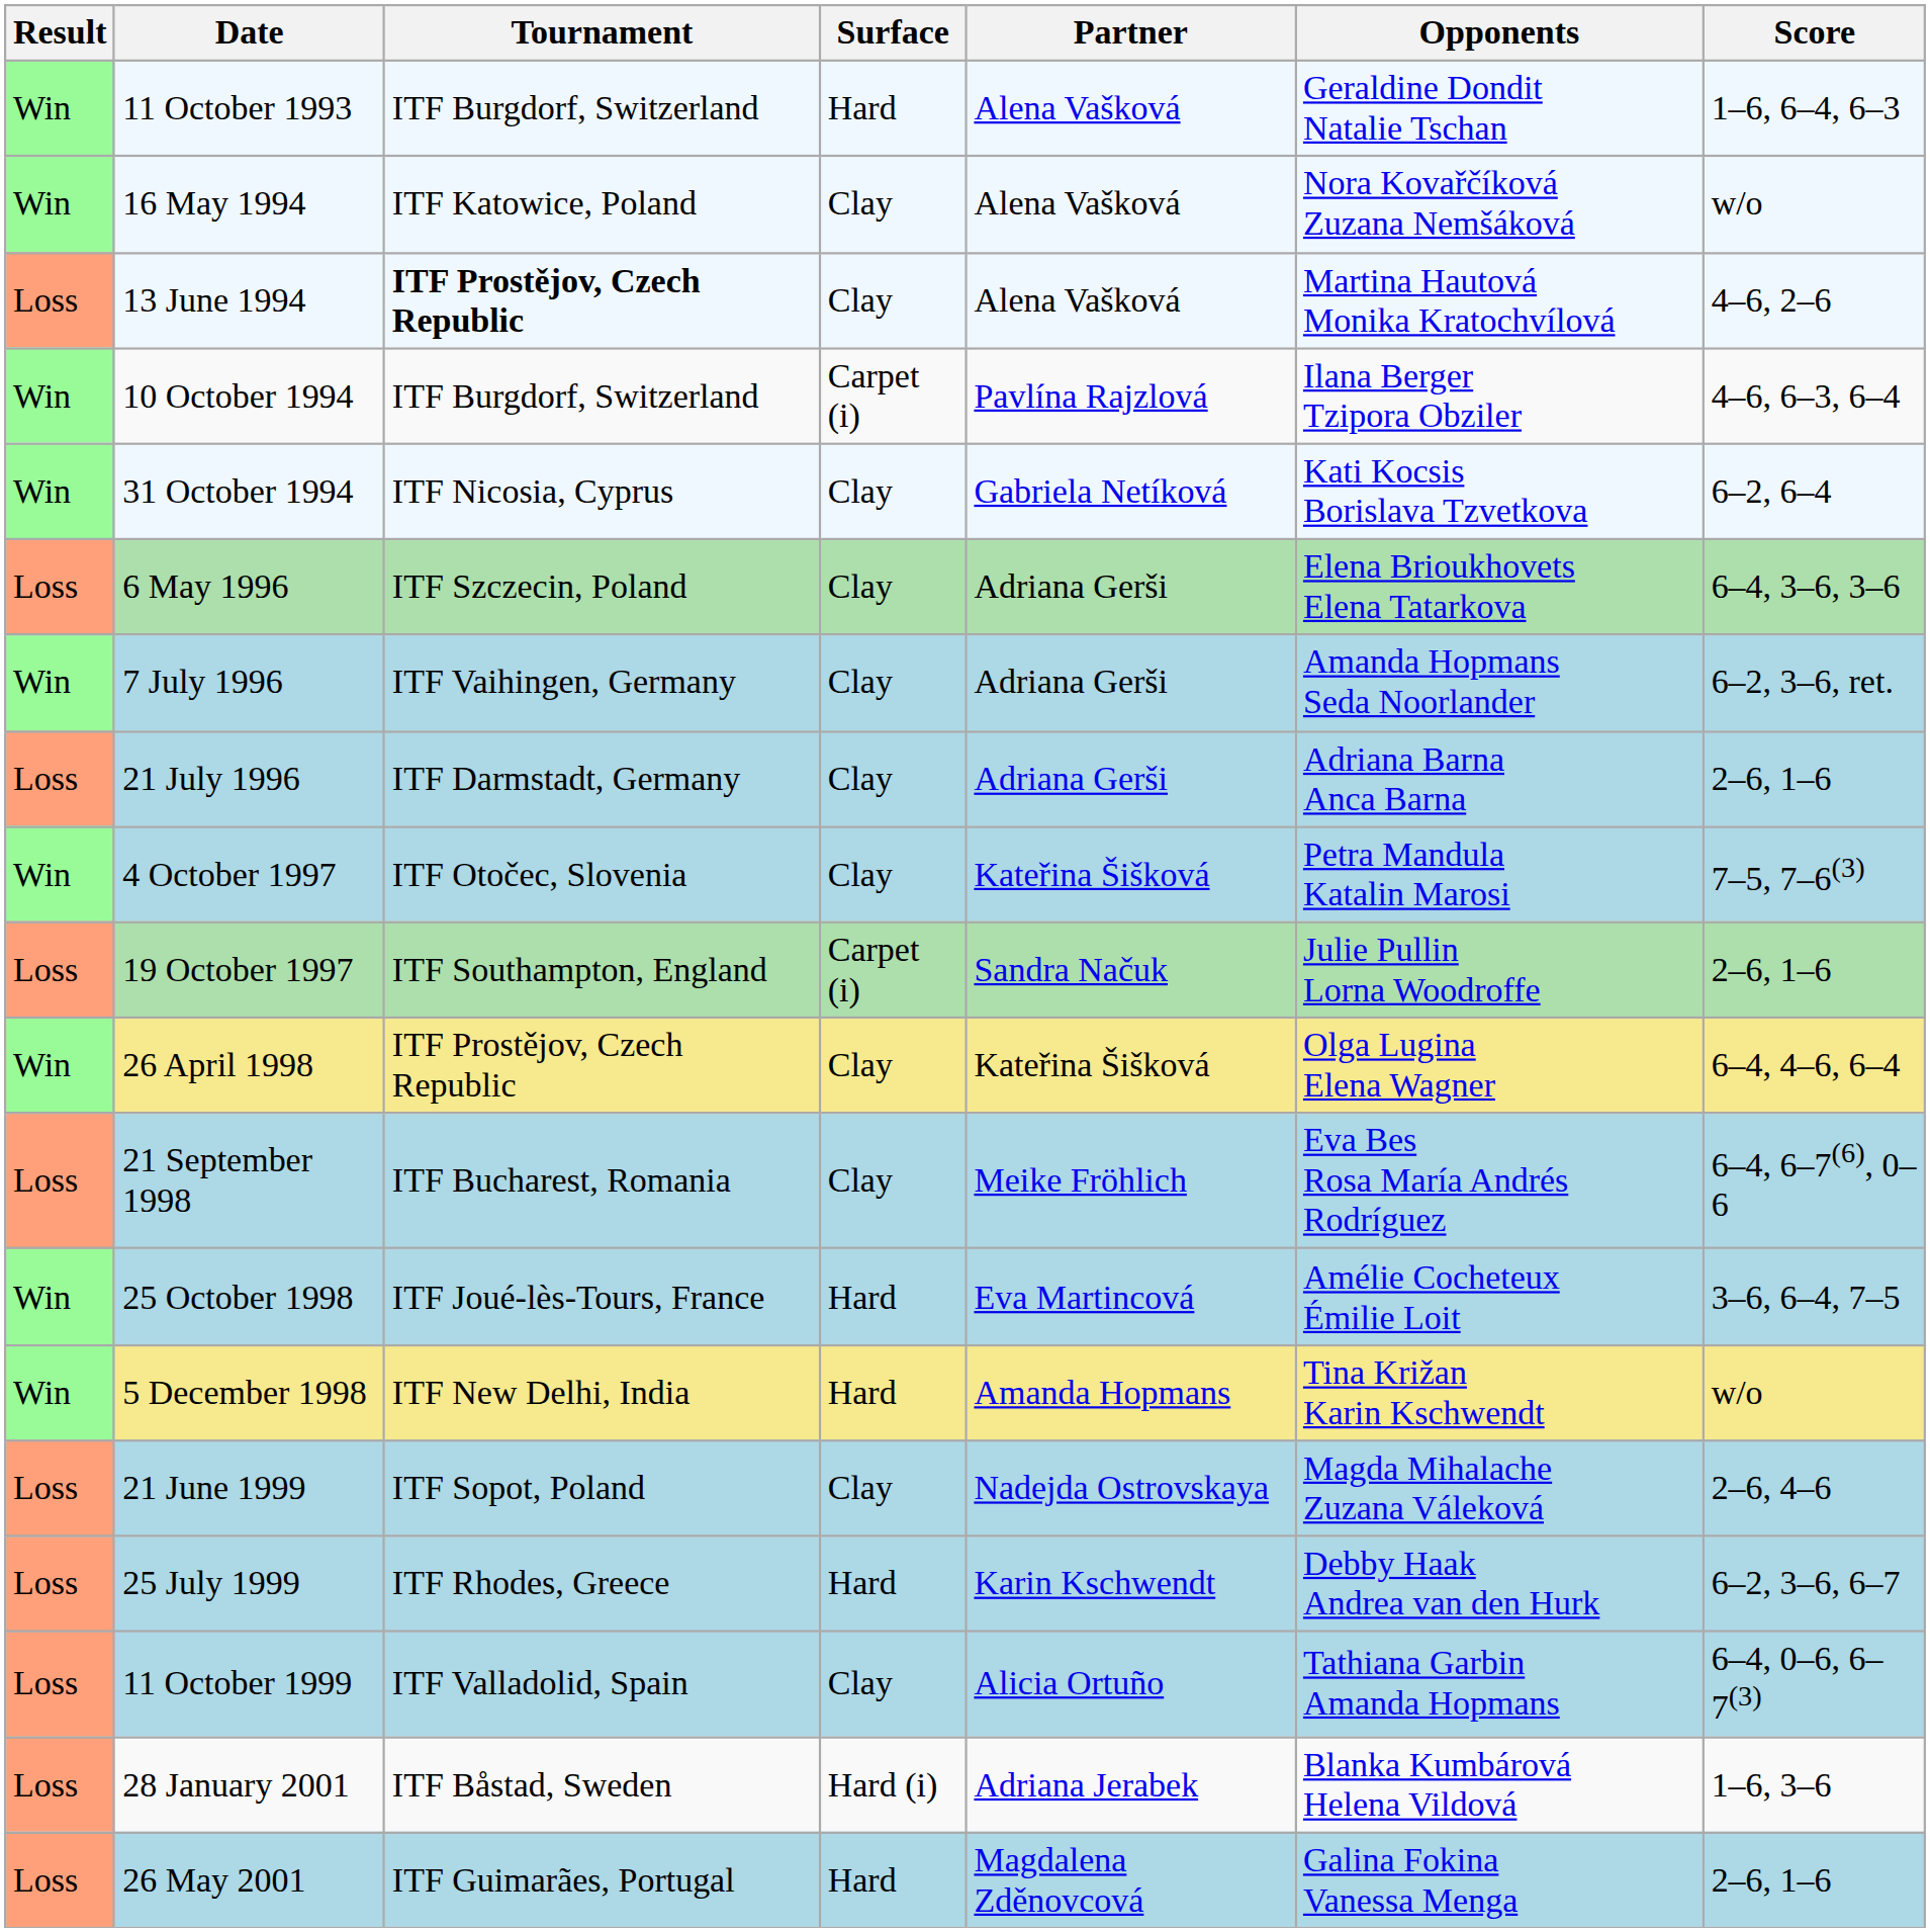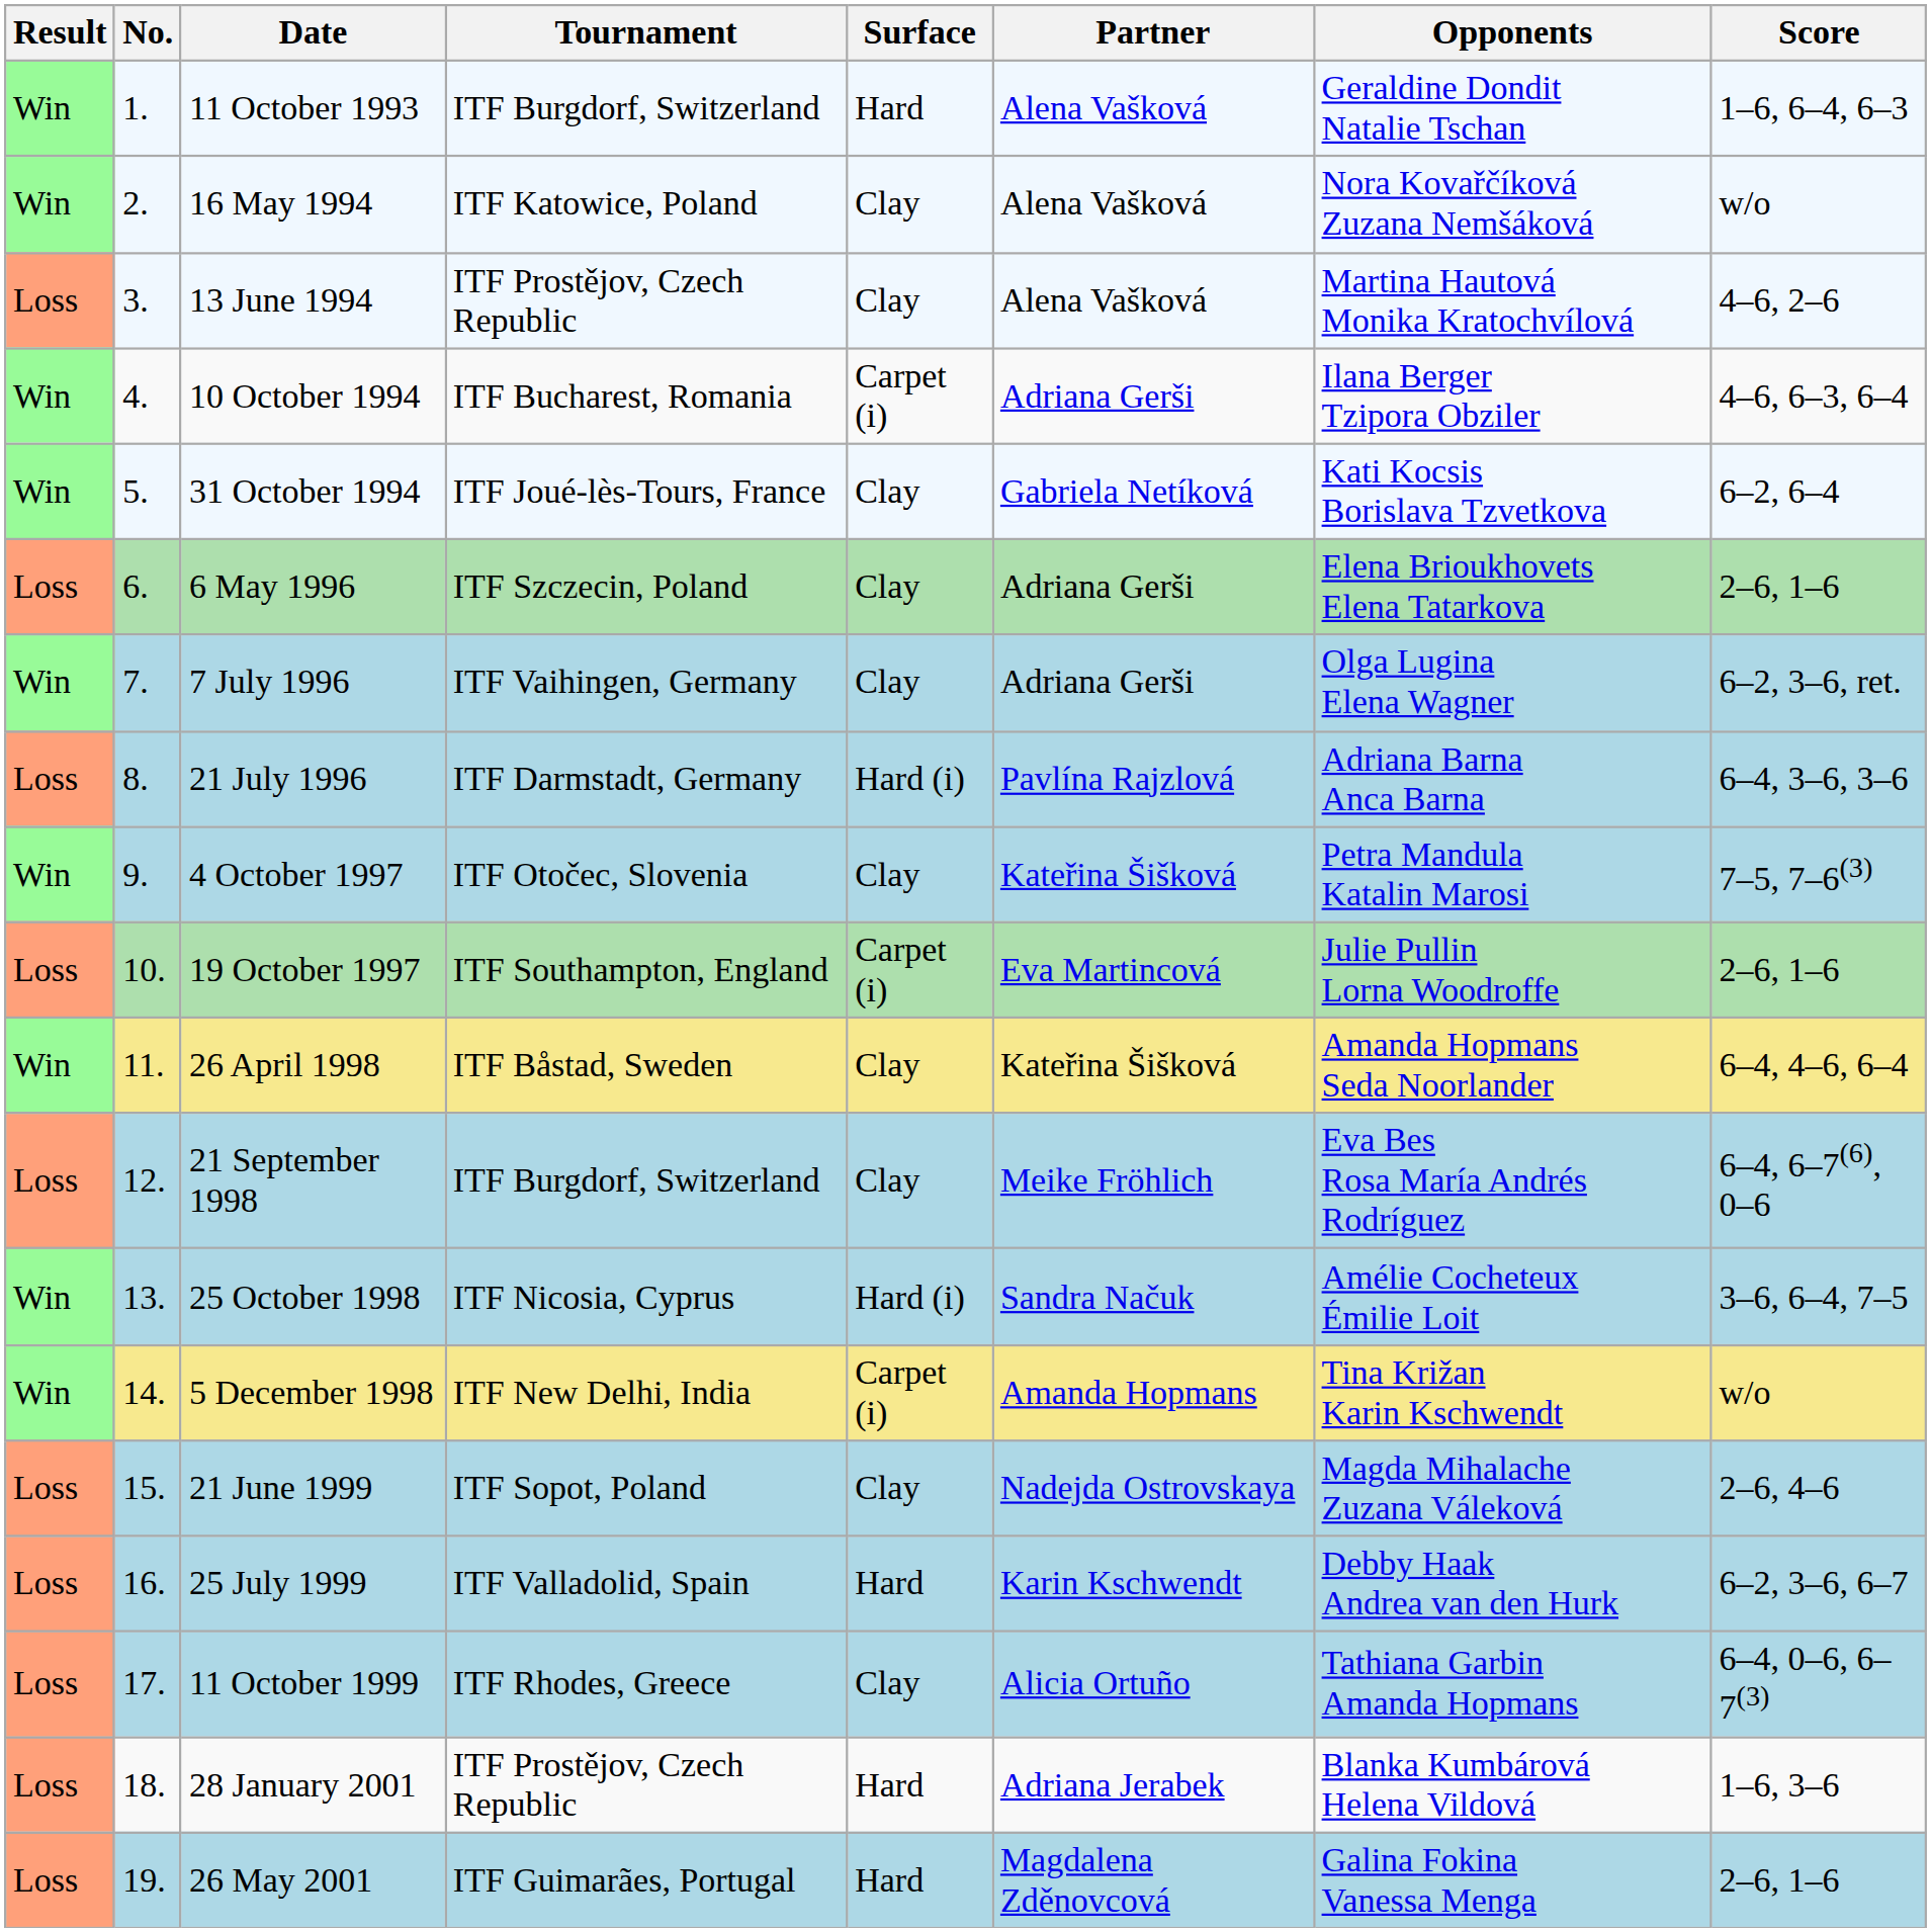+ column: No. | 1. | 2. | 3. | 4. | 5. | 6. | 7. | 8. | 9. | 10. | 11. | 12. | 13. | 14. | 15. | 16. | 17. | 18. | 19.
13 June 1994 | Tournament: bold -> normal
10 October 1994 | Tournament: ITF Burgdorf, Switzerland -> ITF Bucharest, Romania
10 October 1994 | Partner: Pavlína Rajzlová -> Adriana Gerši
31 October 1994 | Tournament: ITF Nicosia, Cyprus -> ITF Joué-lès-Tours, France
6 May 1996 | Score: 6–4, 3–6, 3–6 -> 2–6, 1–6
7 July 1996 | Opponents: Amanda Hopmans Seda Noorlander -> Olga Lugina Elena Wagner
21 July 1996 | Surface: Clay -> Hard (i)
21 July 1996 | Partner: Adriana Gerši -> Pavlína Rajzlová
21 July 1996 | Score: 2–6, 1–6 -> 6–4, 3–6, 3–6
19 October 1997 | Partner: Sandra Načuk -> Eva Martincová
26 April 1998 | Tournament: ITF Prostějov, Czech Republic -> ITF Båstad, Sweden
26 April 1998 | Opponents: Olga Lugina Elena Wagner -> Amanda Hopmans Seda Noorlander
21 September 1998 | Tournament: ITF Bucharest, Romania -> ITF Burgdorf, Switzerland
25 October 1998 | Tournament: ITF Joué-lès-Tours, France -> ITF Nicosia, Cyprus
25 October 1998 | Surface: Hard -> Hard (i)
25 October 1998 | Partner: Eva Martincová -> Sandra Načuk
5 December 1998 | Surface: Hard -> Carpet (i)
25 July 1999 | Tournament: ITF Rhodes, Greece -> ITF Valladolid, Spain
11 October 1999 | Tournament: ITF Valladolid, Spain -> ITF Rhodes, Greece
28 January 2001 | Tournament: ITF Båstad, Sweden -> ITF Prostějov, Czech Republic
28 January 2001 | Surface: Hard (i) -> Hard
